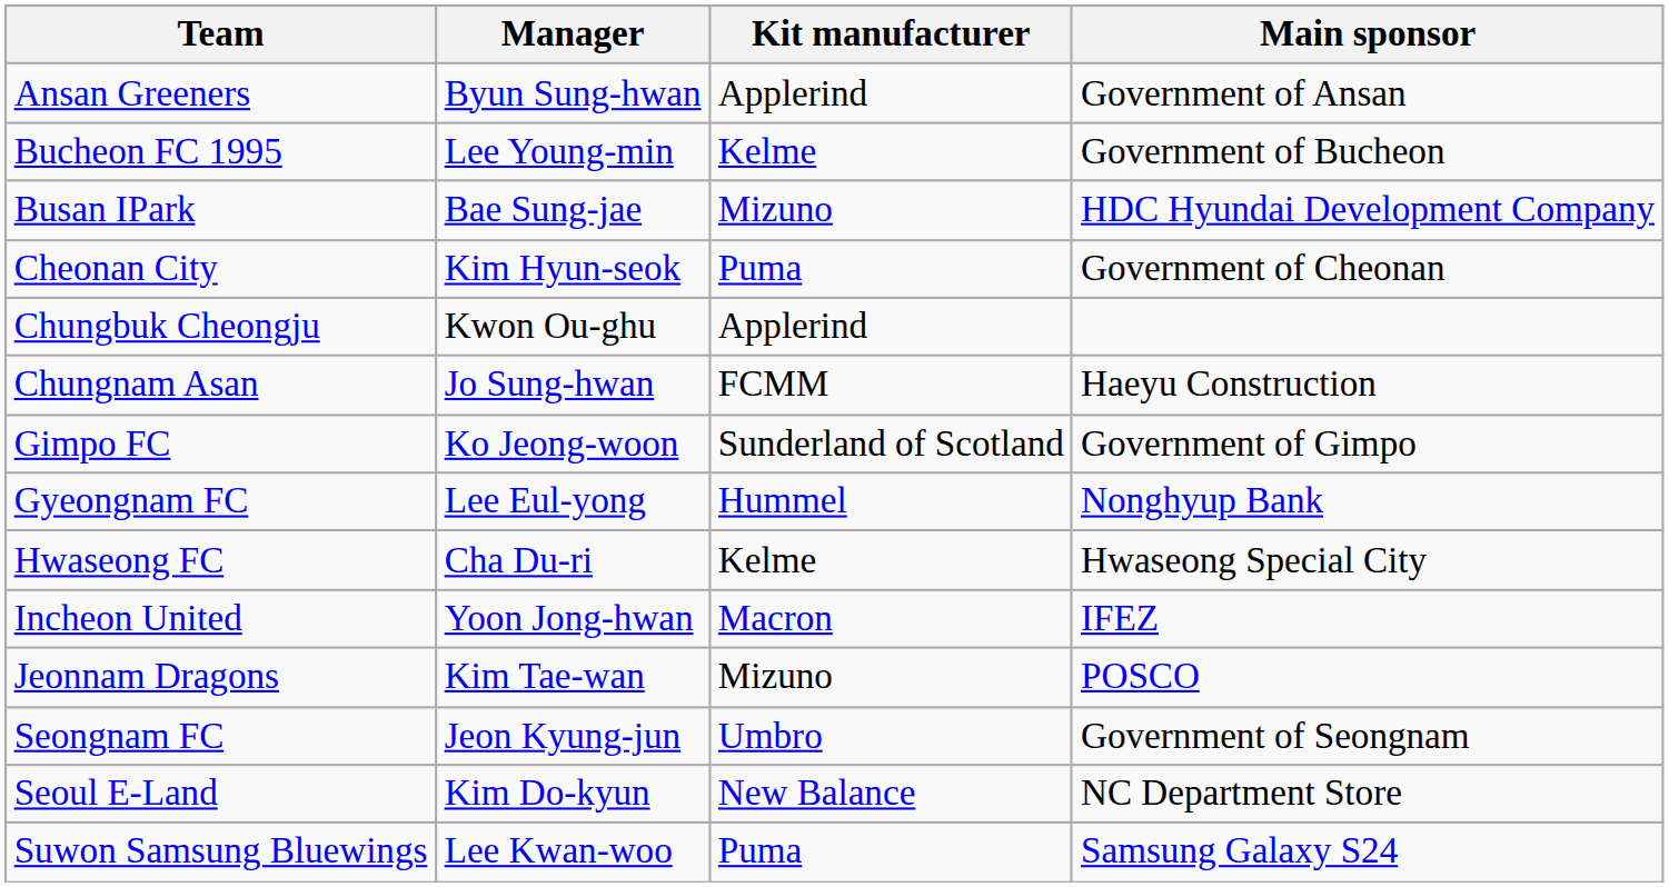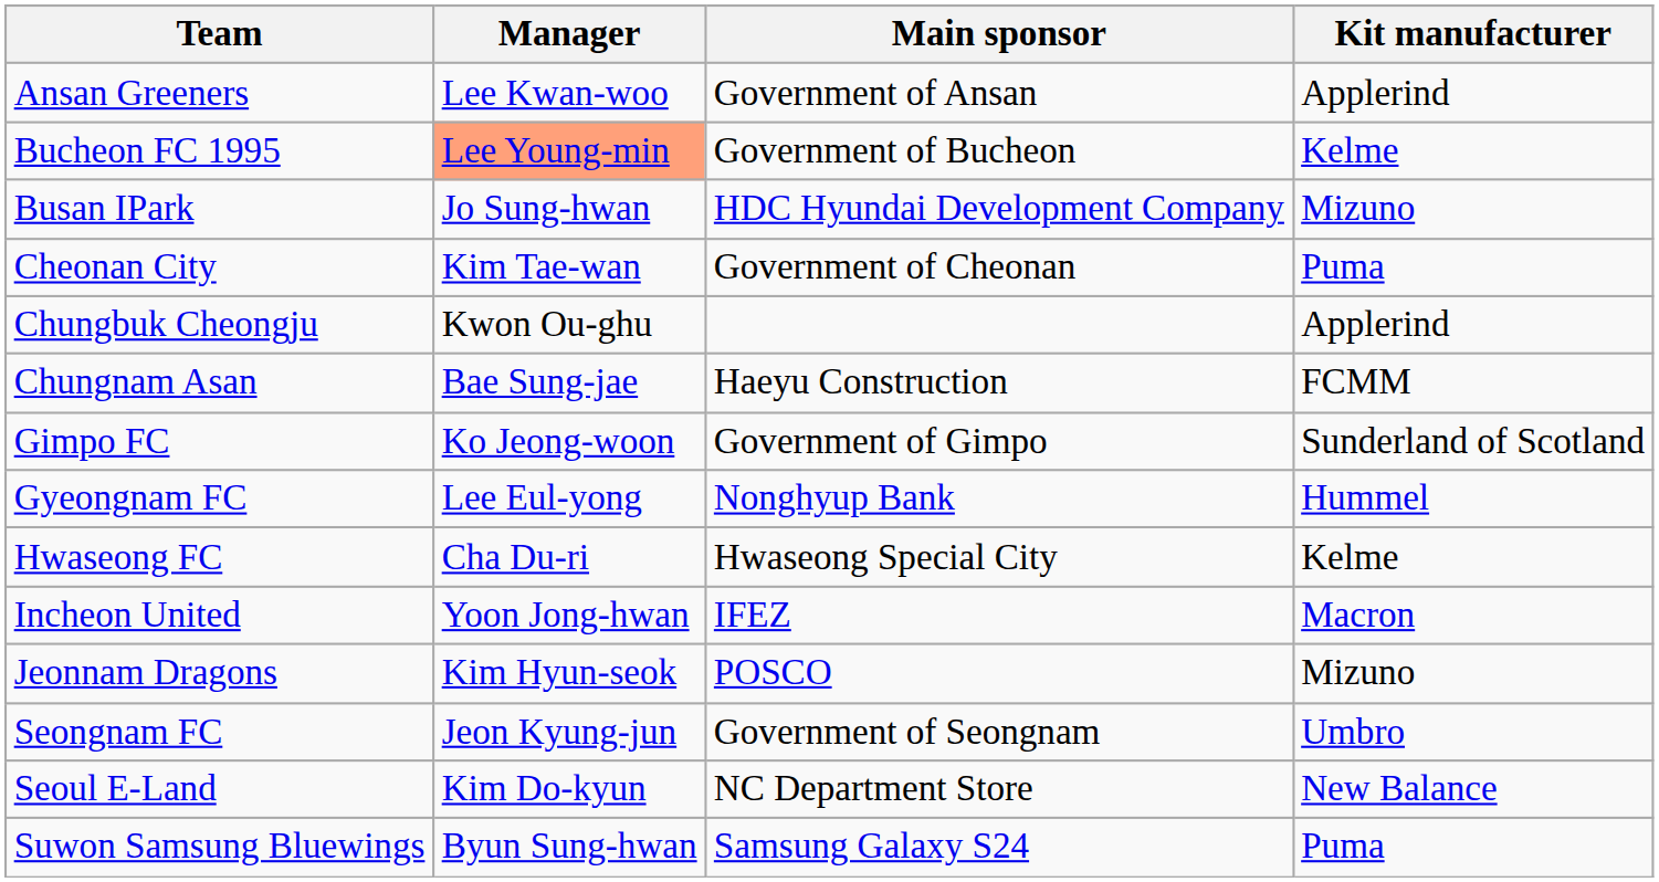columns swapped: Main sponsor <-> Kit manufacturer
Ansan Greeners | Manager: Byun Sung-hwan -> Lee Kwan-woo
Bucheon FC 1995 | Manager: no background -> lightsalmon background
Busan IPark | Manager: Bae Sung-jae -> Jo Sung-hwan
Cheonan City | Manager: Kim Hyun-seok -> Kim Tae-wan
Chungnam Asan | Manager: Jo Sung-hwan -> Bae Sung-jae
Jeonnam Dragons | Manager: Kim Tae-wan -> Kim Hyun-seok
Suwon Samsung Bluewings | Manager: Lee Kwan-woo -> Byun Sung-hwan
